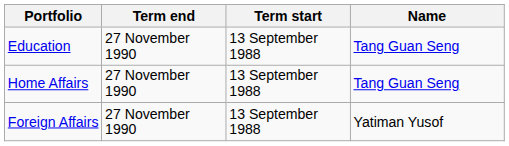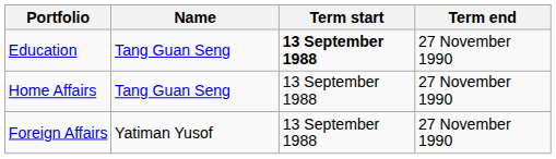columns swapped: Name <-> Term end
Education | Term start: normal -> bold
